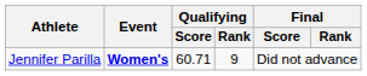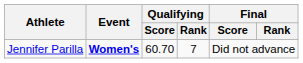Jennifer Parilla | Qualifying / Score: 60.71 -> 60.70
Jennifer Parilla | Qualifying / Rank: 9 -> 7
